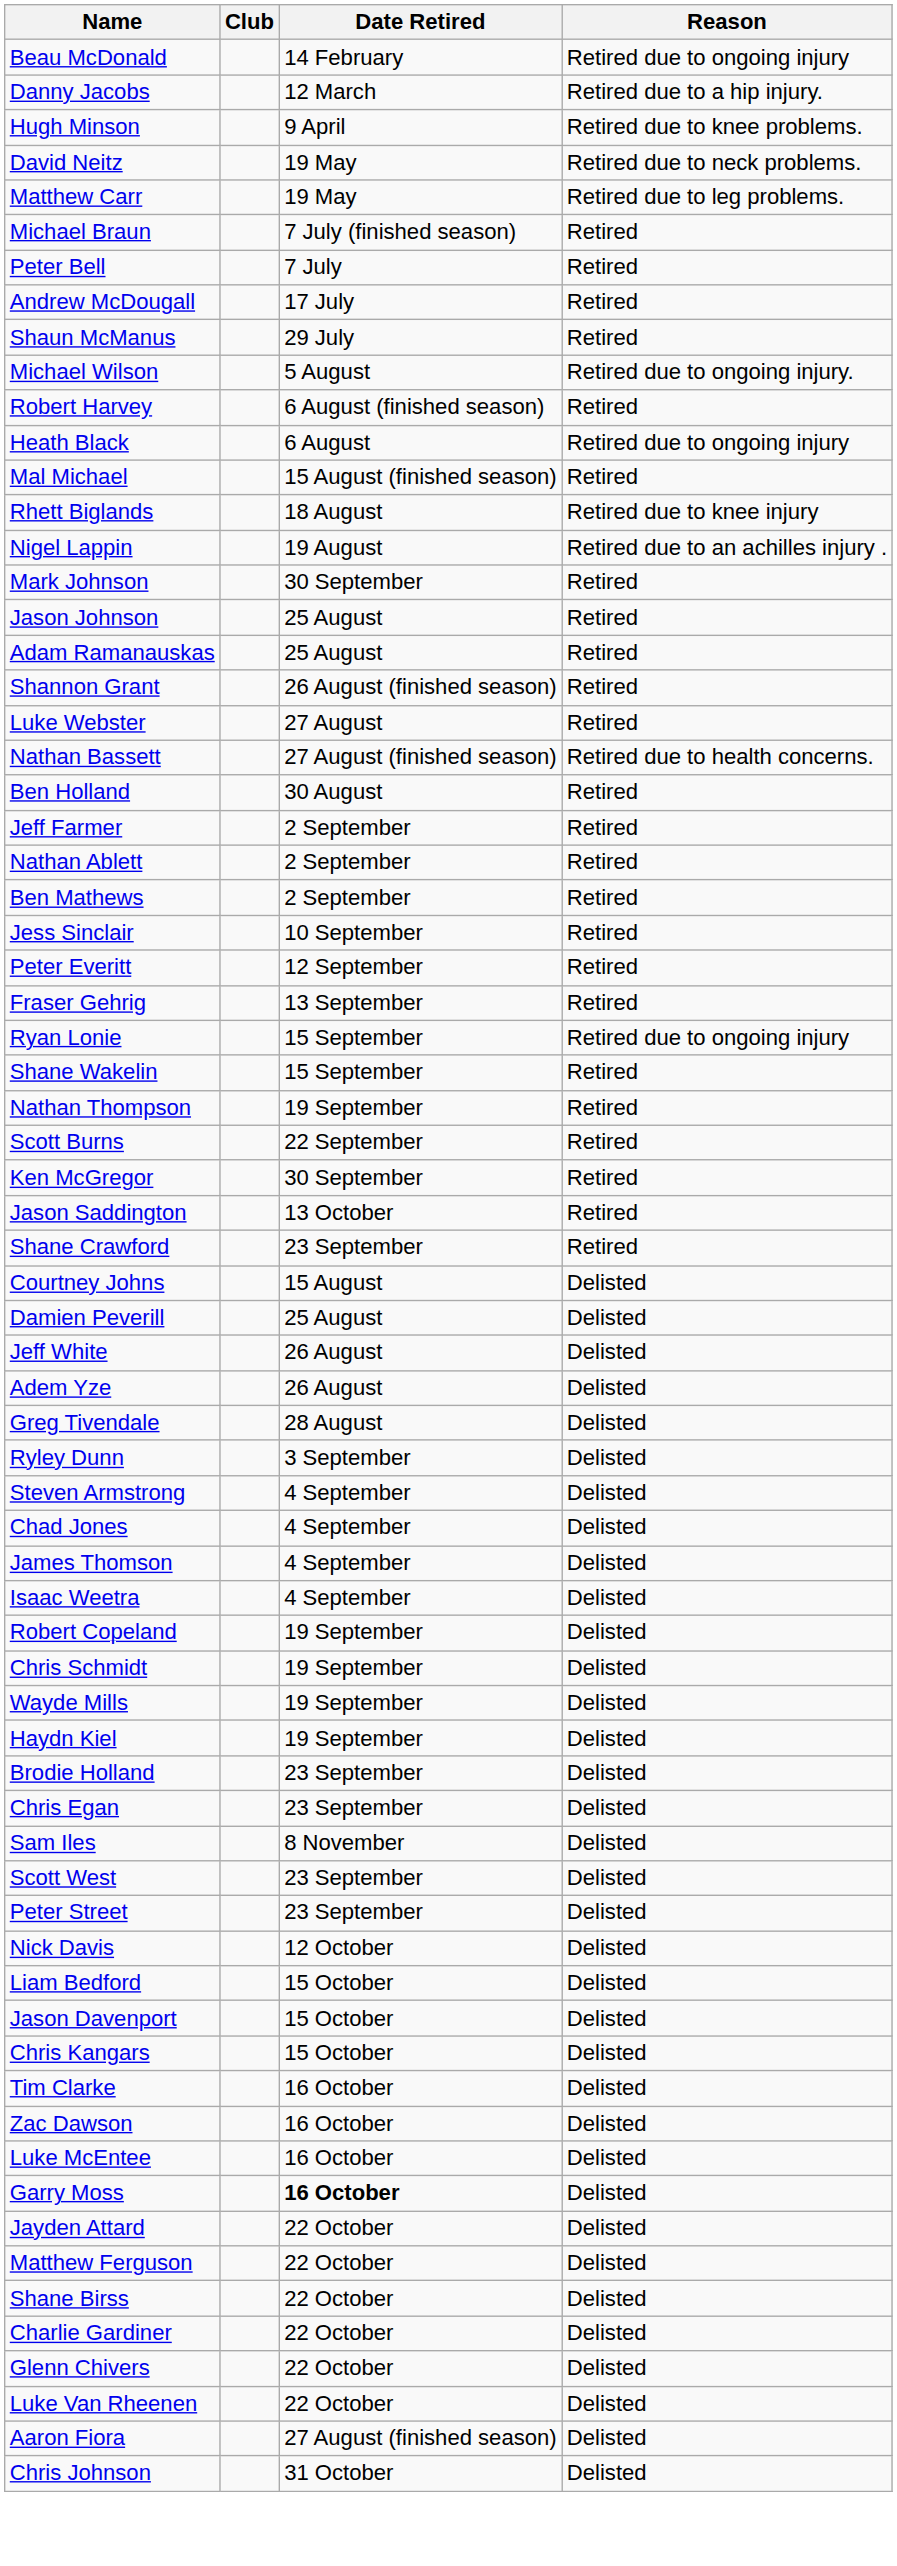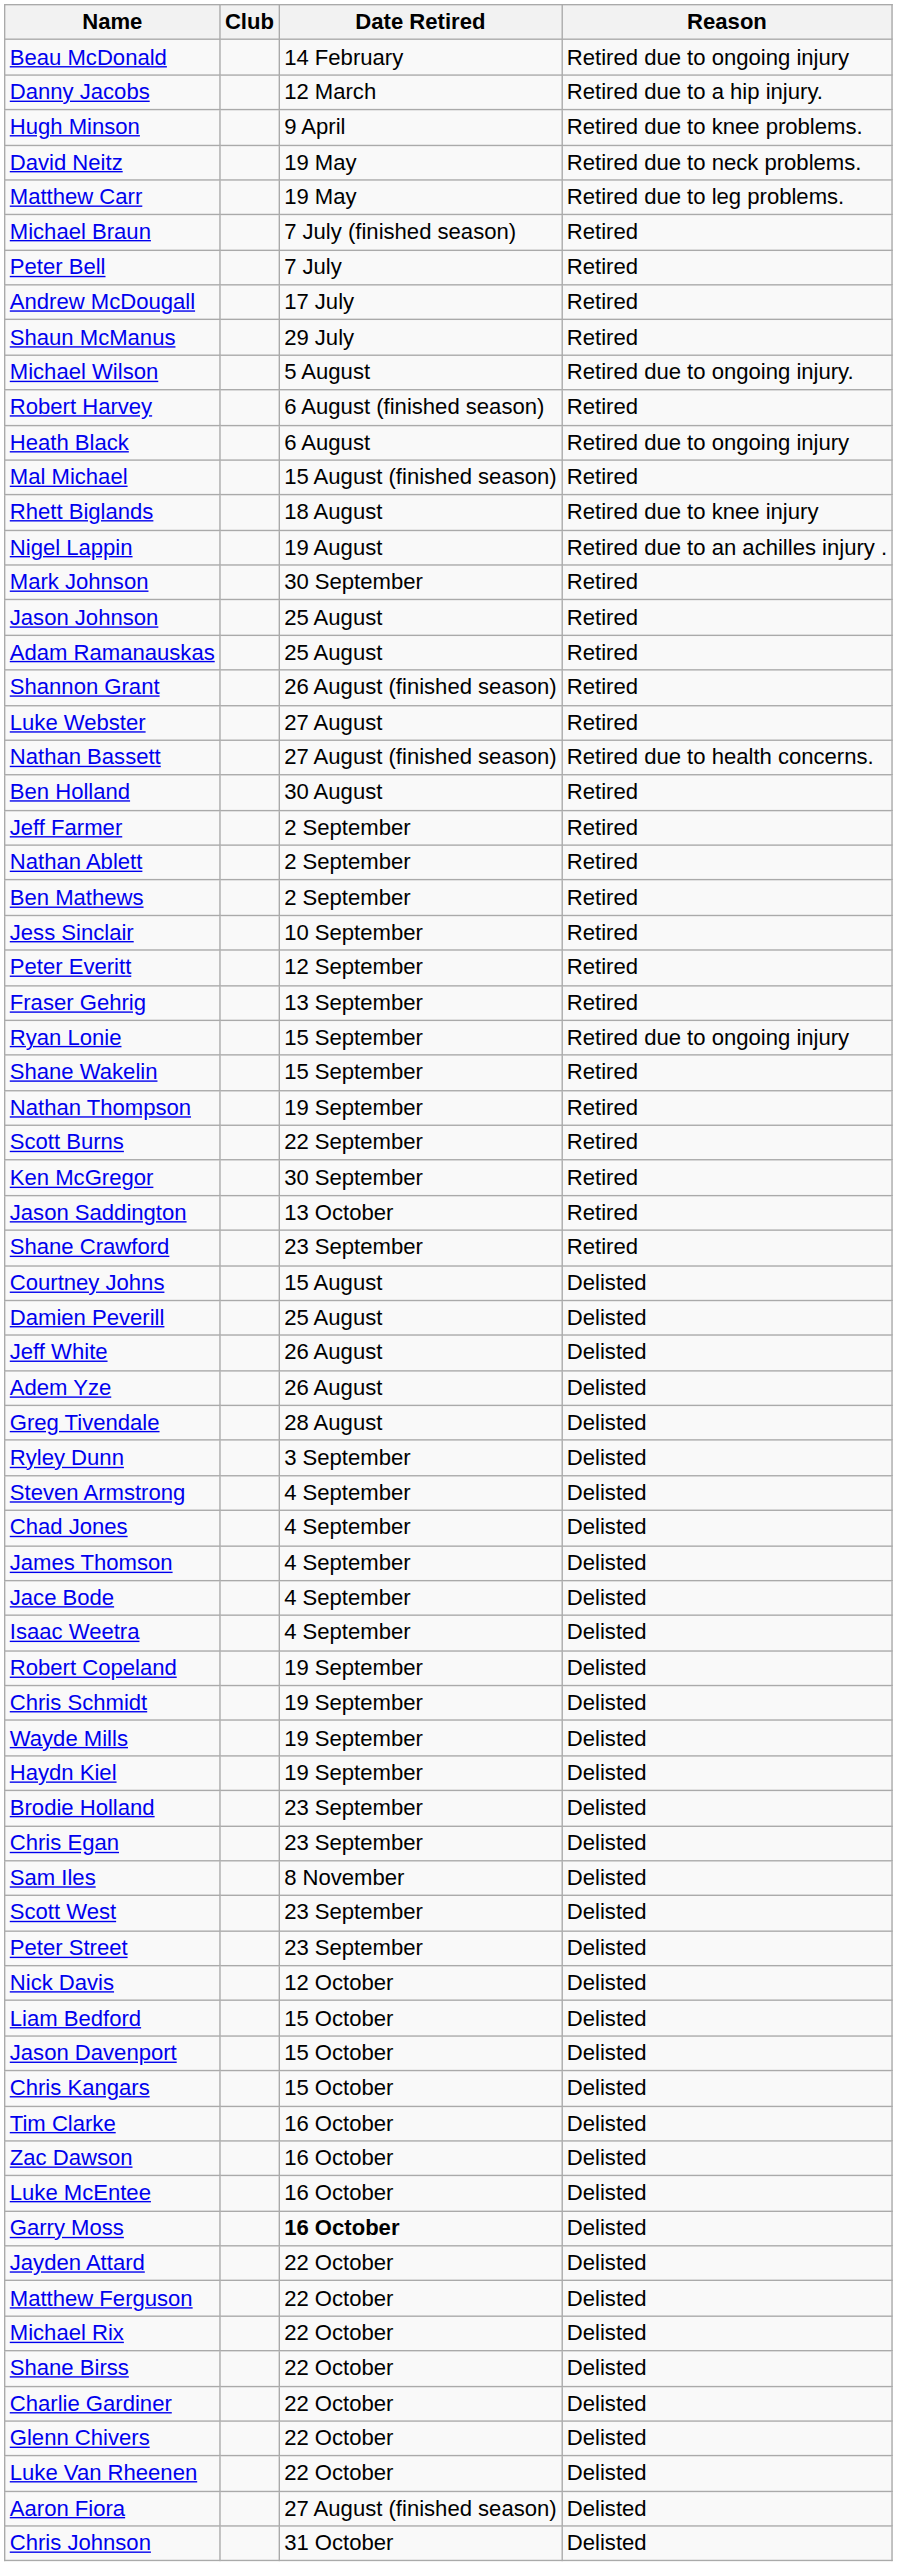+ row: Jace Bode | 4 September | Delisted
+ row: Michael Rix | 22 October | Delisted
